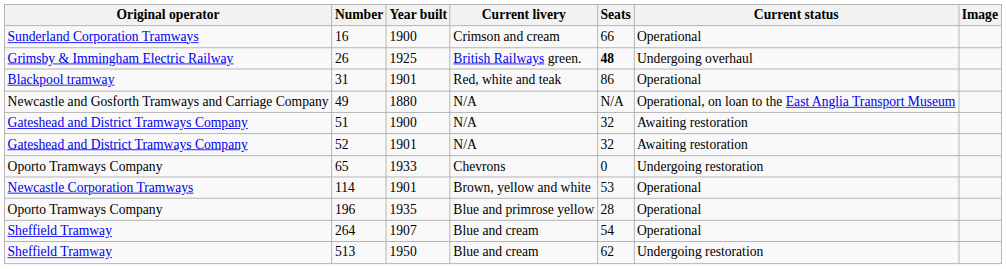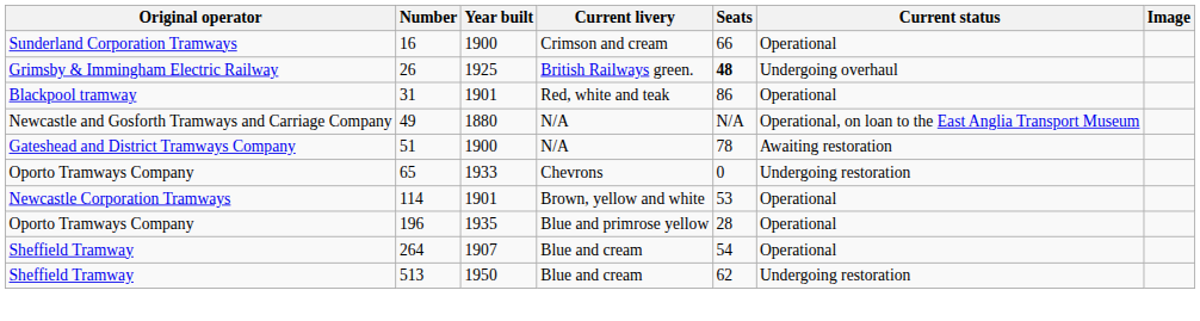51 | Seats: 32 -> 78
- row: Gateshead and District Tramways Company | 52 | 1901 | N/A | 32 | Awaiting restoration
